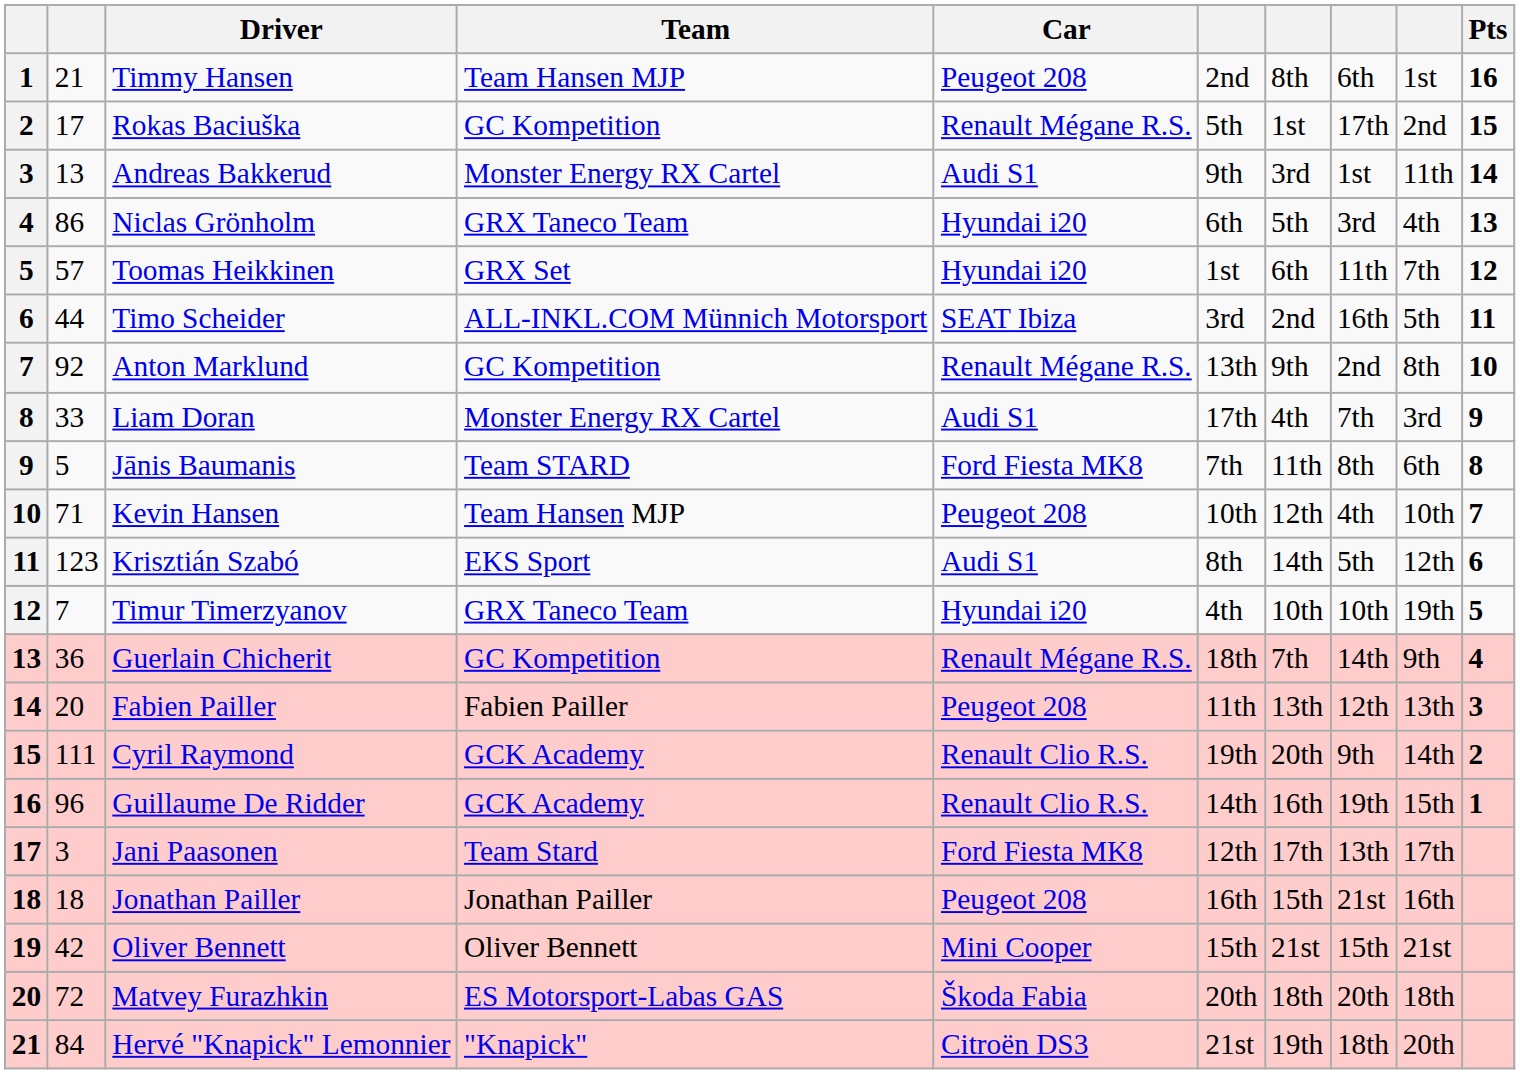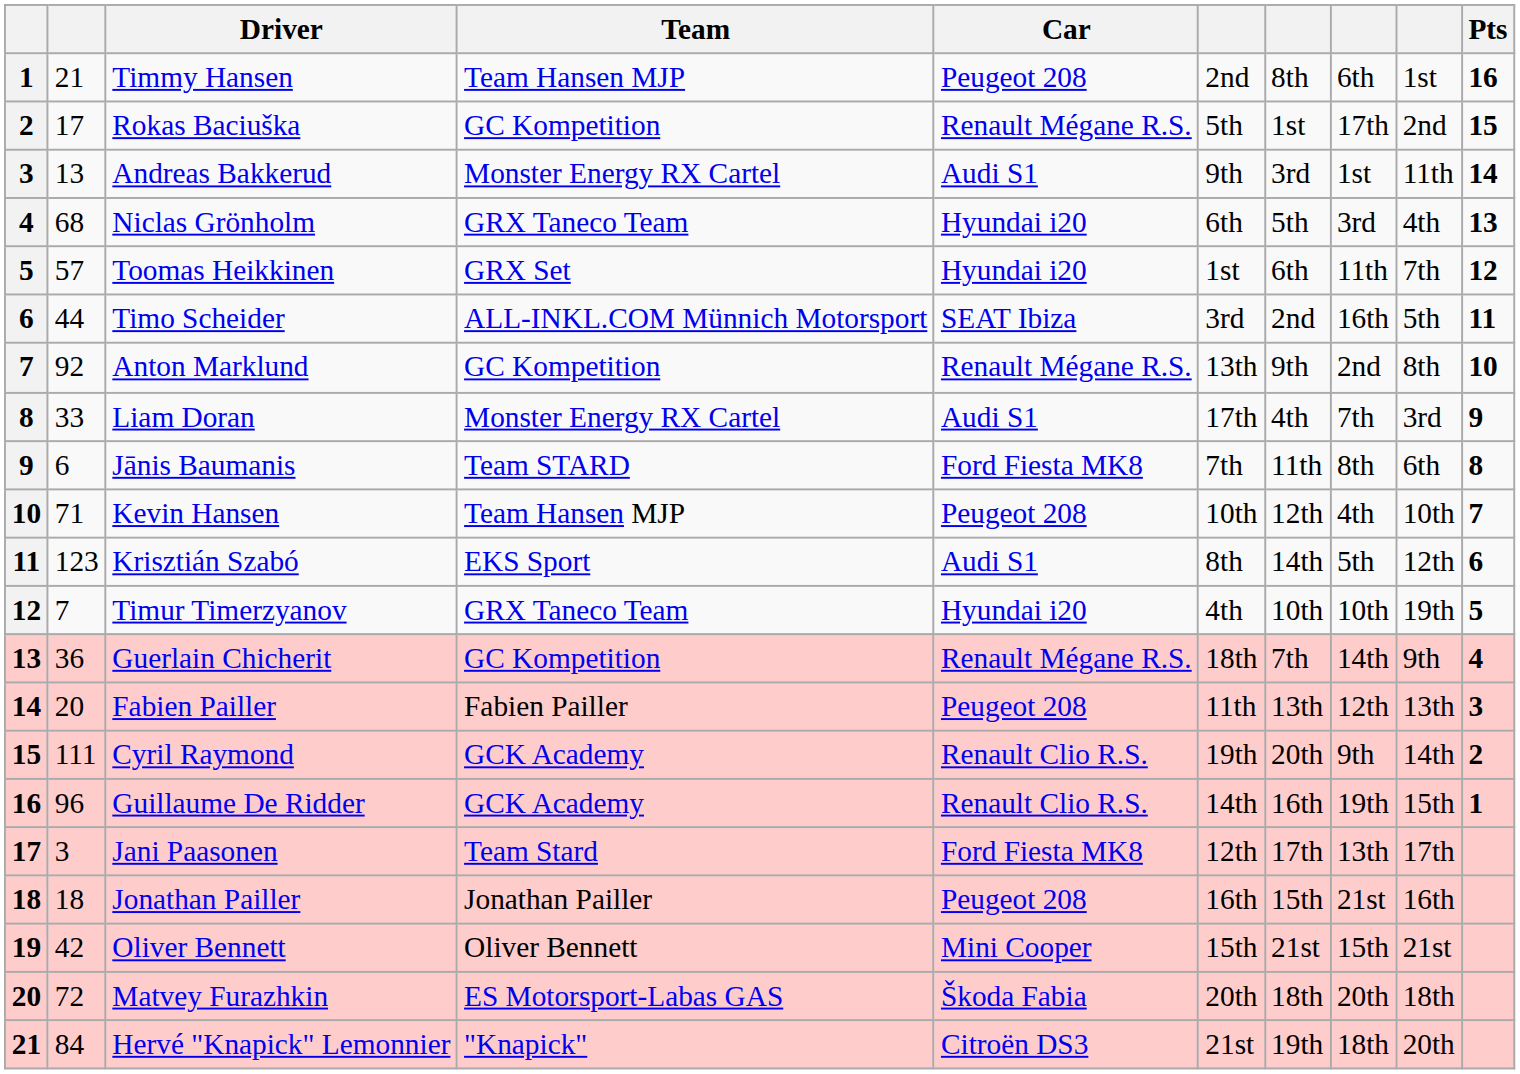Niclas Grönholm | column 2: 86 -> 68
Jānis Baumanis | column 2: 5 -> 6
